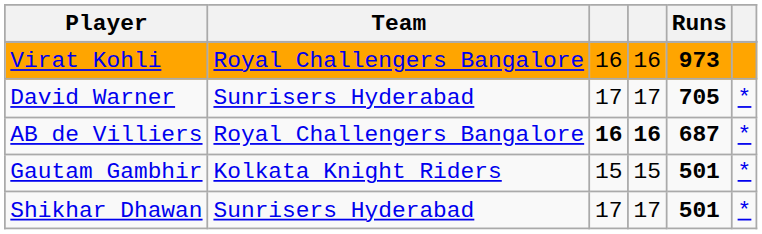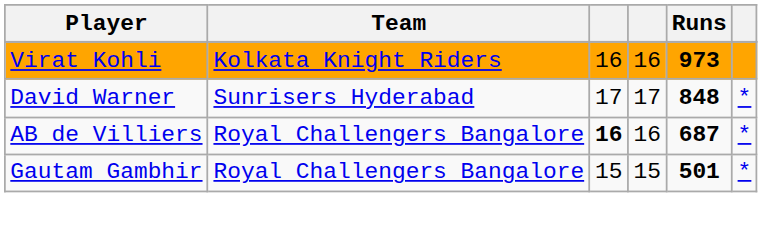Virat Kohli | Team: Royal Challengers Bangalore -> Kolkata Knight Riders
David Warner | Runs: 705 -> 848
AB de Villiers | column 4: bold -> normal
Gautam Gambhir | Team: Kolkata Knight Riders -> Royal Challengers Bangalore
- row: Shikhar Dhawan | Sunrisers Hyderabad | 17 | 17 | 501 | *
